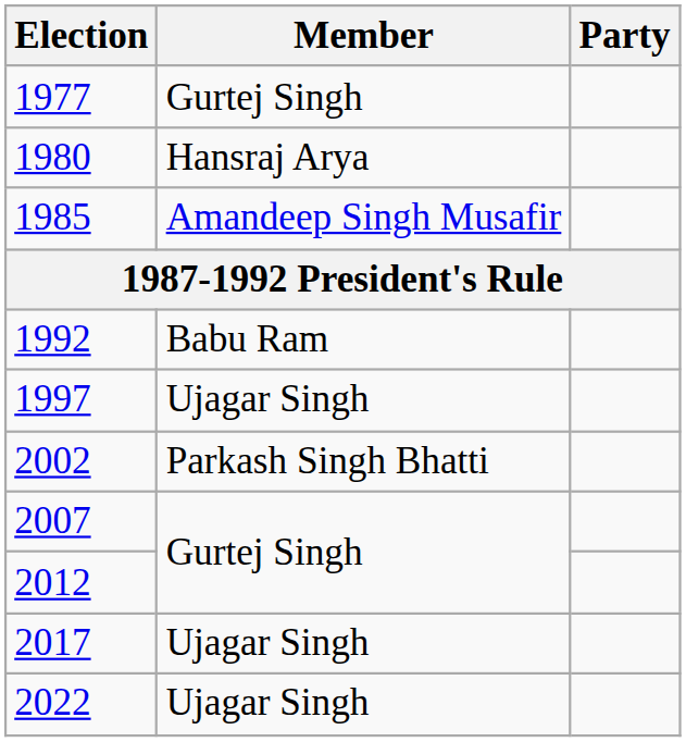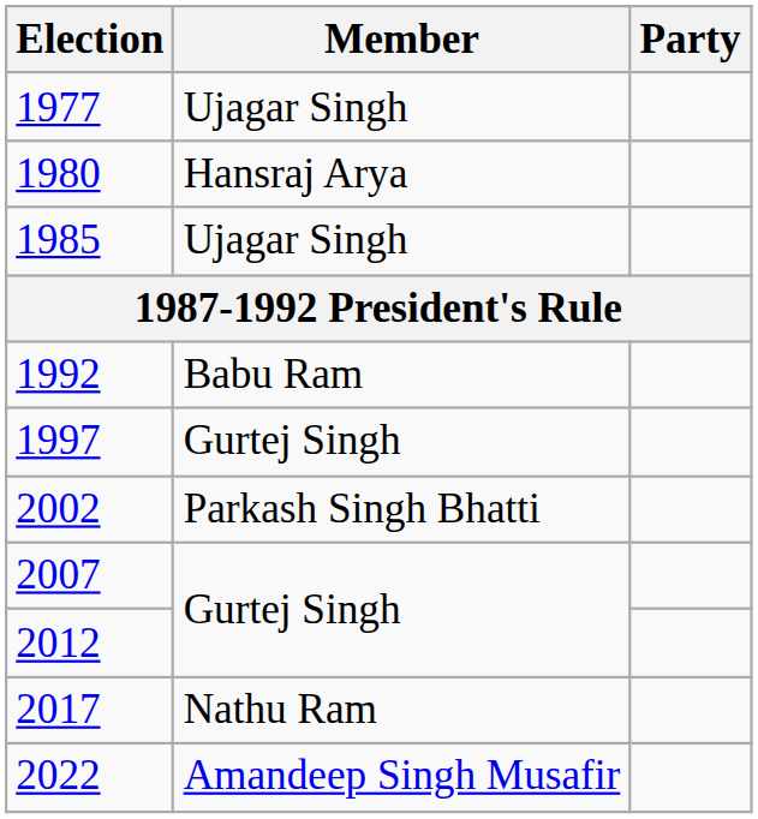1977 | Member: Gurtej Singh -> Ujagar Singh
1985 | Member: Amandeep Singh Musafir -> Ujagar Singh
1997 | Member: Ujagar Singh -> Gurtej Singh
2017 | Member: Ujagar Singh -> Nathu Ram
2022 | Member: Ujagar Singh -> Amandeep Singh Musafir
